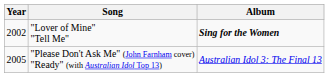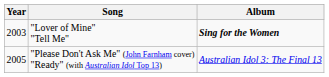"Lover of Mine" "Tell Me" | Year: 2002 -> 2003
